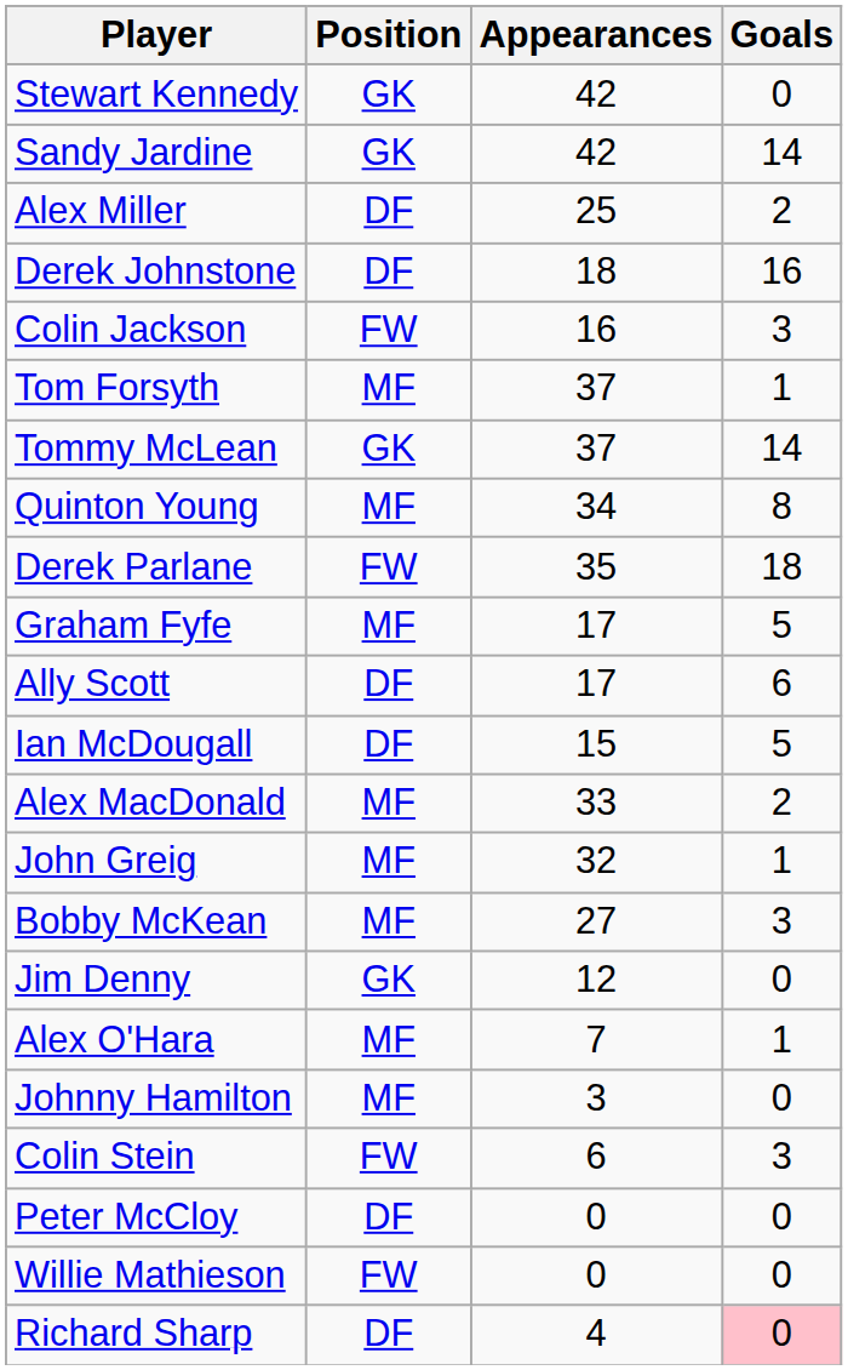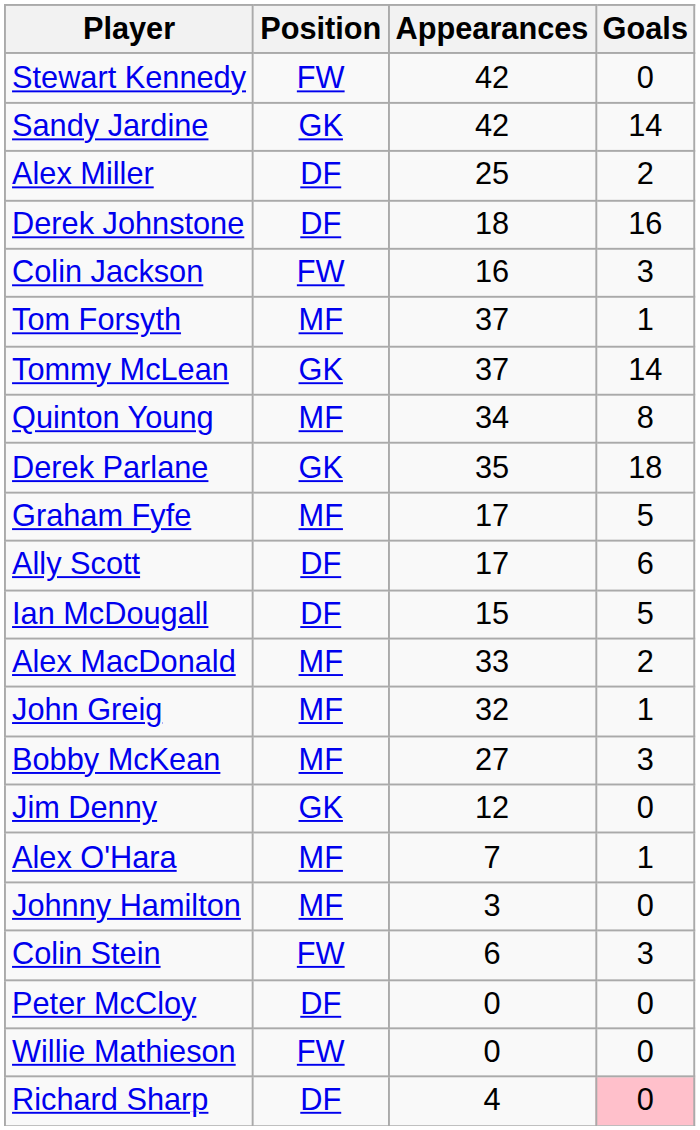Stewart Kennedy | Position: GK -> FW
Derek Parlane | Position: FW -> GK
